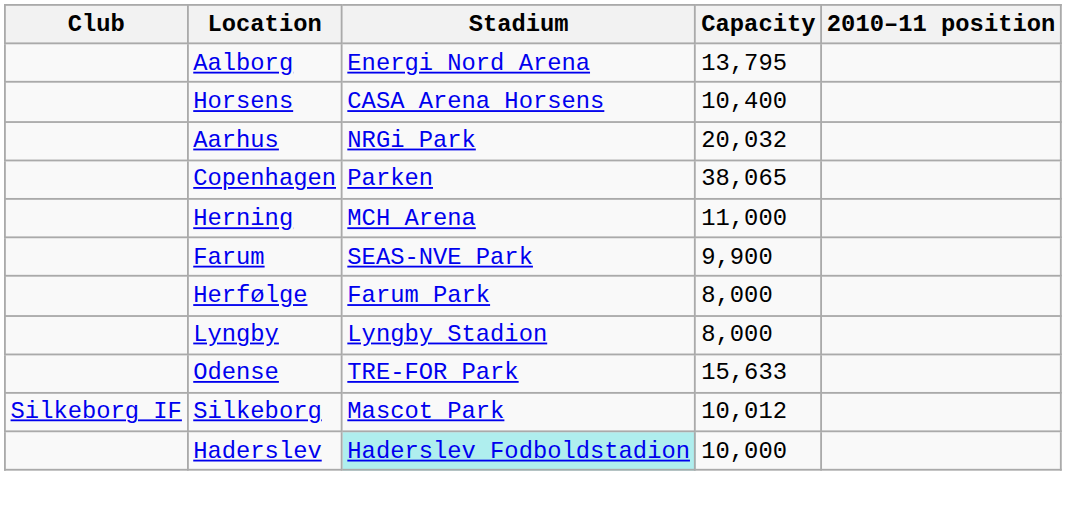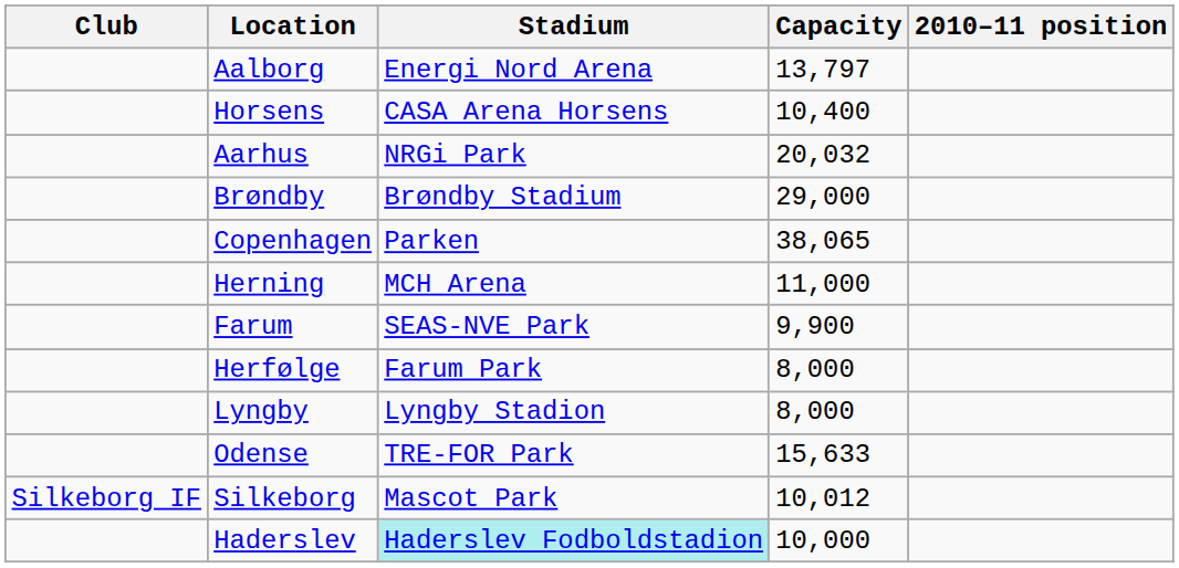Aalborg | Capacity: 13,795 -> 13,797
+ row: Brøndby | Brøndby Stadium | 29,000
